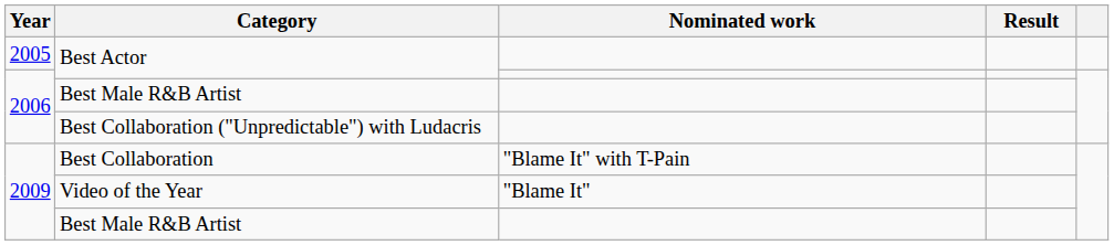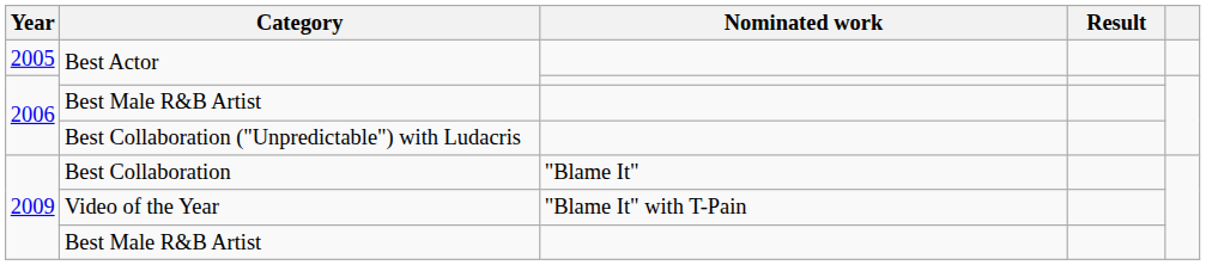Best Collaboration | Nominated work: "Blame It" with T-Pain -> "Blame It"
Video of the Year | Nominated work: "Blame It" -> "Blame It" with T-Pain
